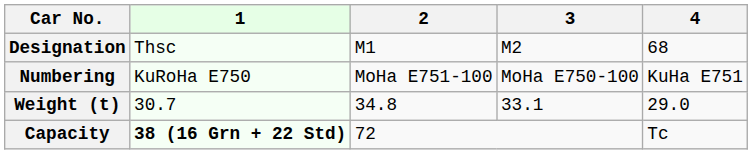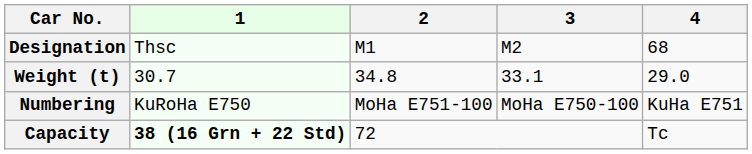rows swapped: Numbering <-> Weight (t)
